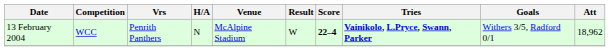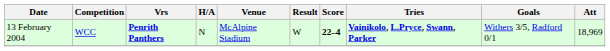13 February 2004 | Vrs: normal -> bold
13 February 2004 | Att: 18,962 -> 18,969
